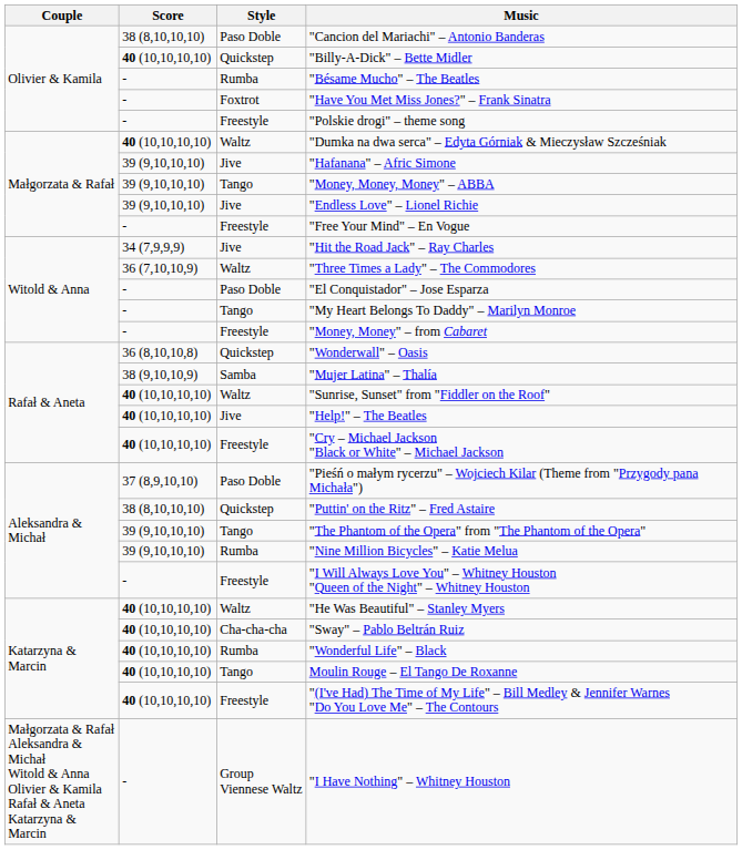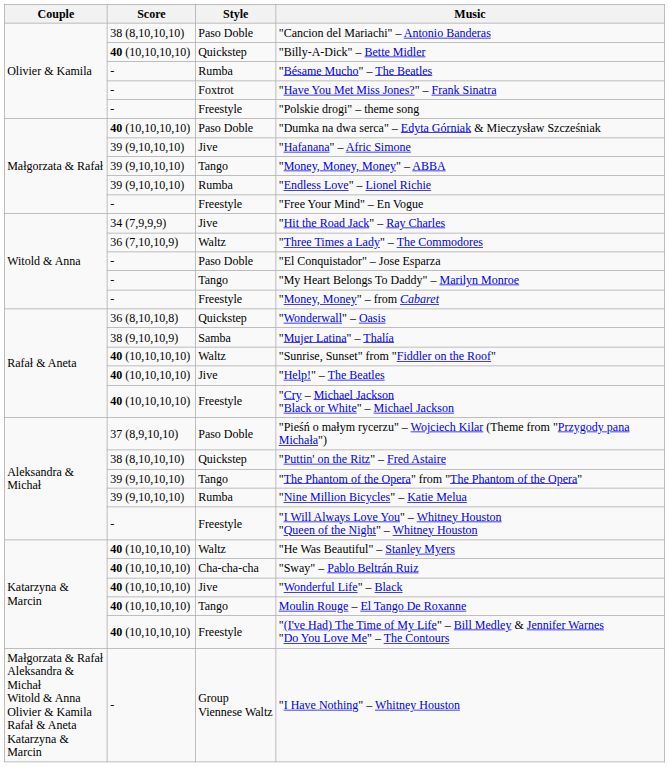"Dumka na dwa serca" – Edyta Górniak & Mieczysław Szcześniak | Style: Waltz -> Paso Doble
"Endless Love" – Lionel Richie | Style: Jive -> Rumba
"Wonderful Life" – Black | Style: Rumba -> Jive
